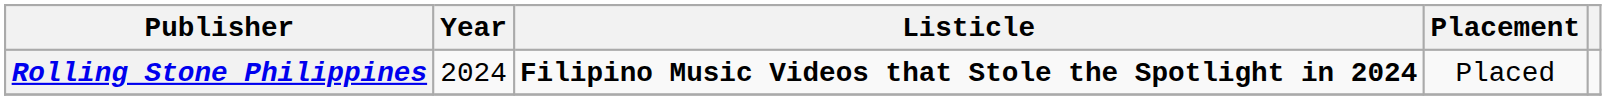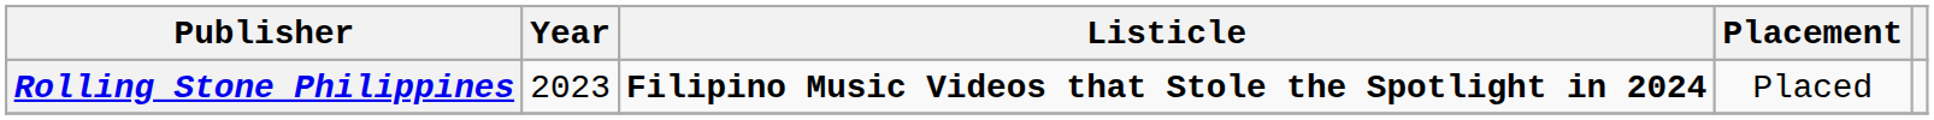Rolling Stone Philippines | Year: 2024 -> 2023
